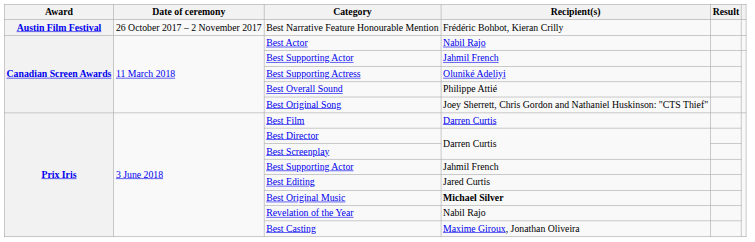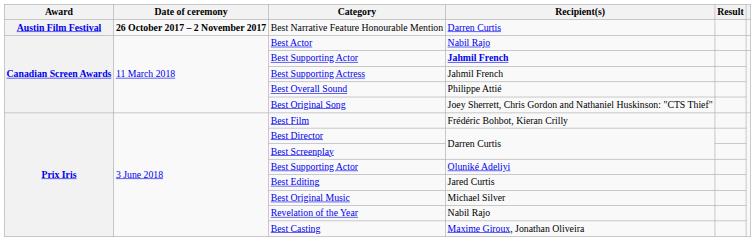Best Narrative Feature Honourable Mention | Date of ceremony: normal -> bold
Best Narrative Feature Honourable Mention | Recipient(s): Frédéric Bohbot, Kieran Crilly -> Darren Curtis
Canadian Screen Awards / Best Supporting Actor | Recipient(s): normal -> bold
Best Supporting Actress | Recipient(s): Oluniké Adeliyi -> Jahmil French
Best Film | Recipient(s): Darren Curtis -> Frédéric Bohbot, Kieran Crilly
Prix Iris / Best Supporting Actor | Recipient(s): Jahmil French -> Oluniké Adeliyi
Best Original Music | Recipient(s): bold -> normal
